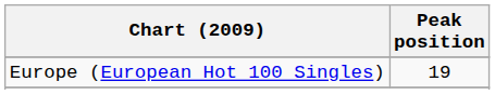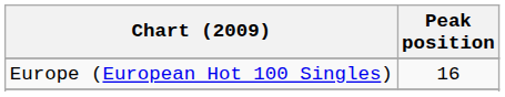Europe (European Hot 100 Singles) | Peak position: 19 -> 16
